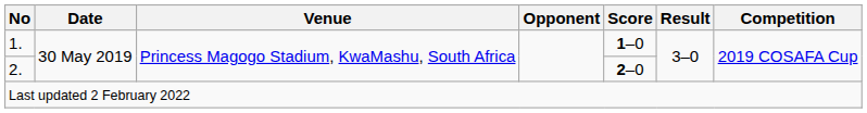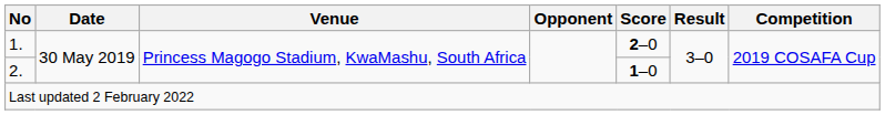1. | Score: 1–0 -> 2–0
2. | Score: 2–0 -> 1–0
